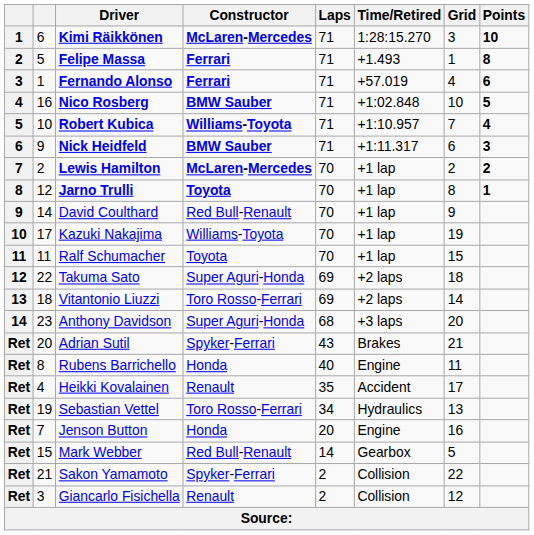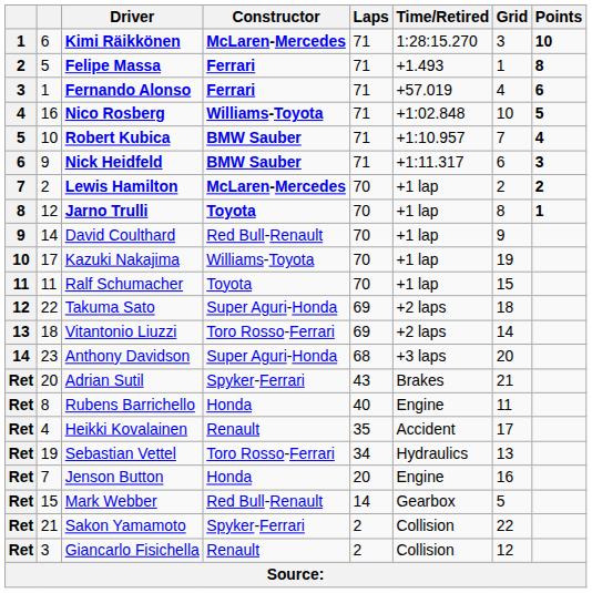Nico Rosberg | Constructor: BMW Sauber -> Williams-Toyota
Robert Kubica | Constructor: Williams-Toyota -> BMW Sauber
